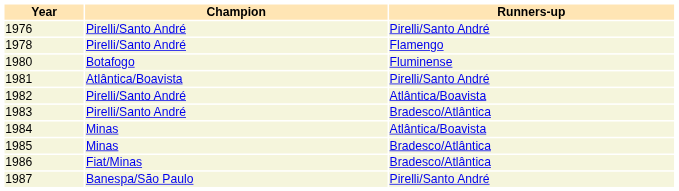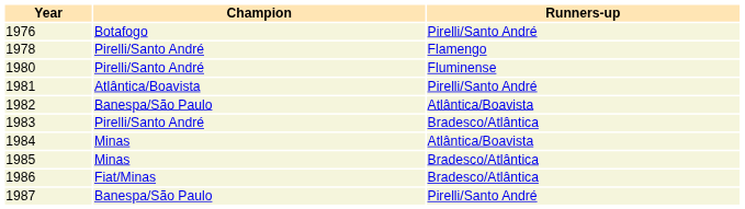1976 | Champion: Pirelli/Santo André -> Botafogo
1980 | Champion: Botafogo -> Pirelli/Santo André
1982 | Champion: Pirelli/Santo André -> Banespa/São Paulo
